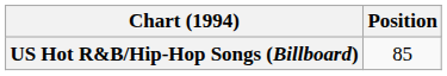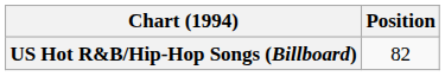US Hot R&B/Hip-Hop Songs (Billboard) | Position: 85 -> 82
